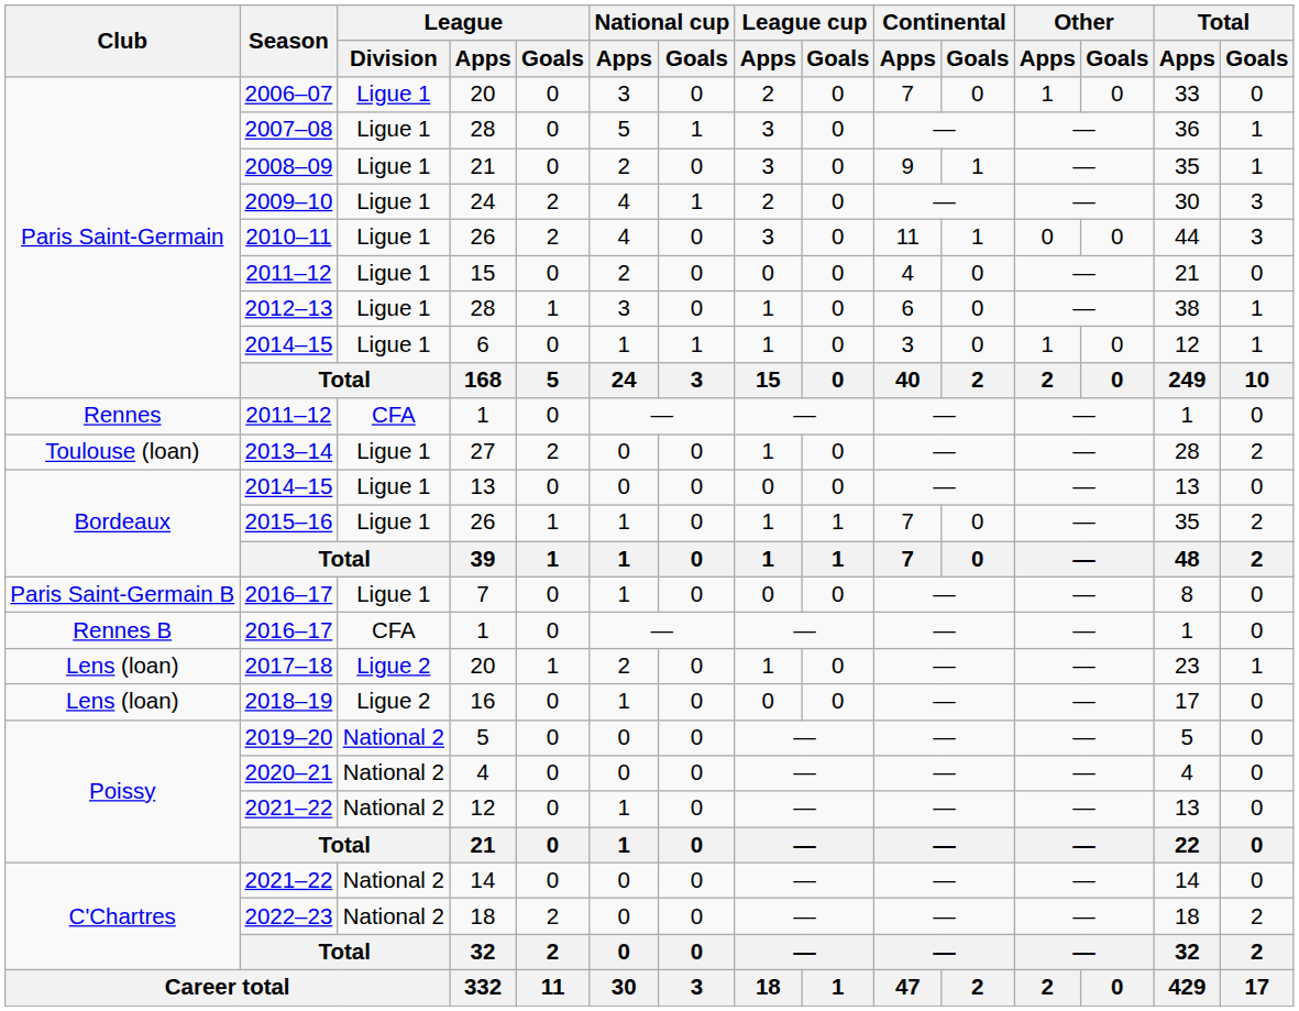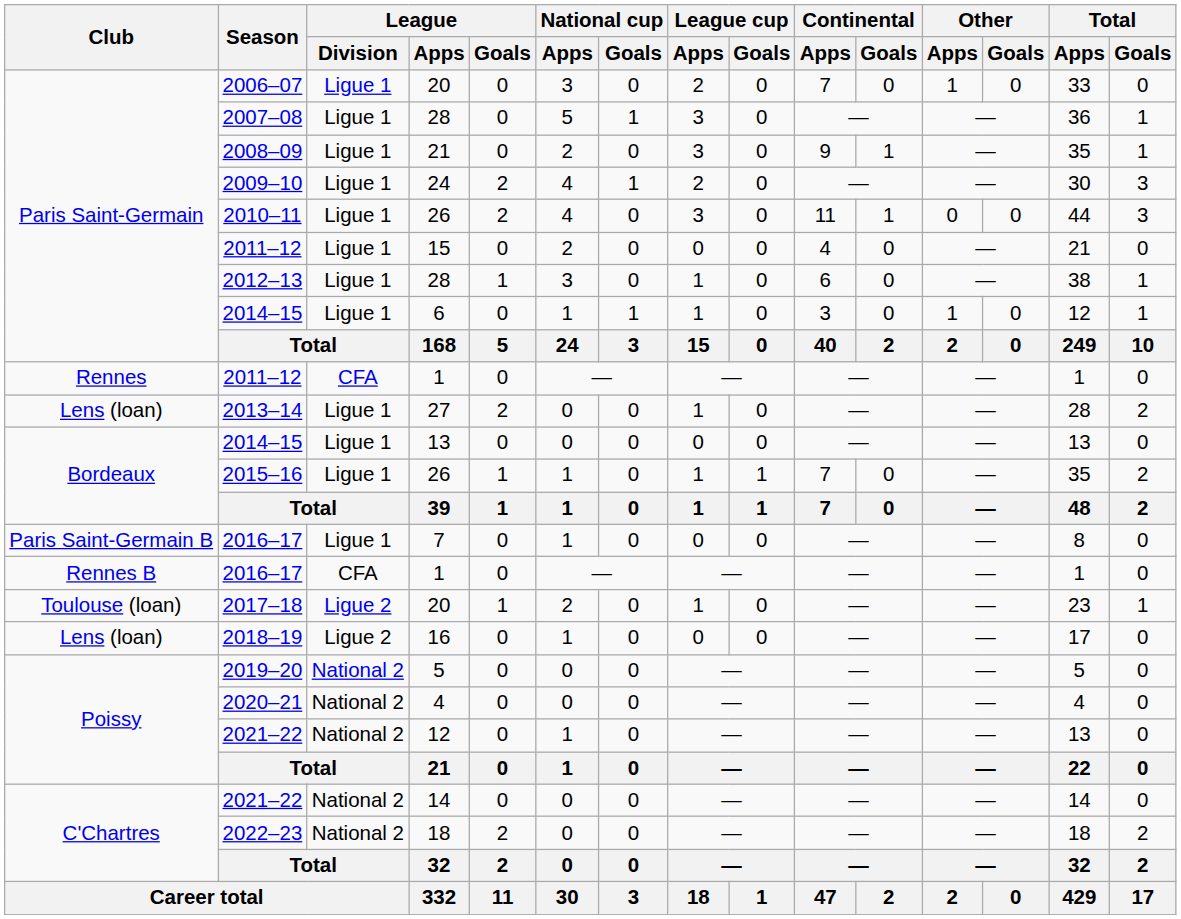2013–14 | Club: Toulouse (loan) -> Lens (loan)
2017–18 | Club: Lens (loan) -> Toulouse (loan)
